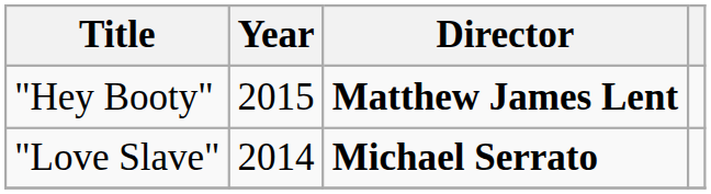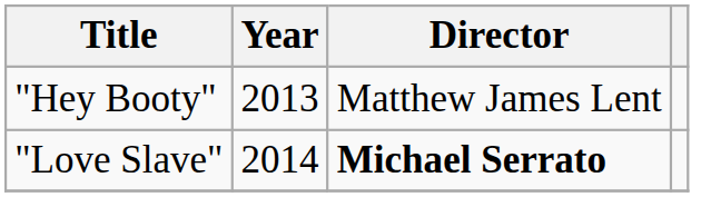"Hey Booty" | Year: 2015 -> 2013
"Hey Booty" | Director: bold -> normal
